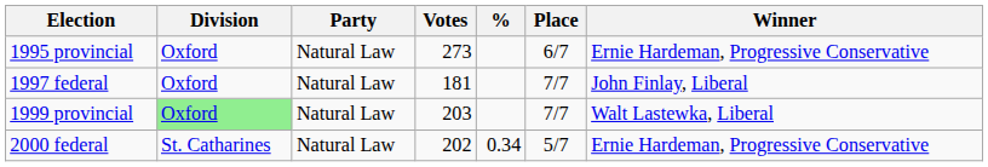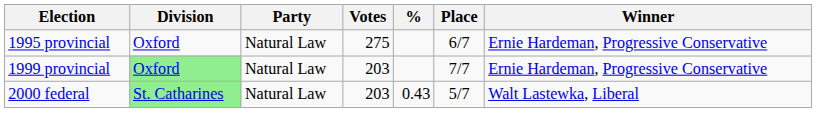1995 provincial | Votes: 273 -> 275
- row: 1997 federal | Oxford | Natural Law | 181 | 7/7 | John Finlay, Liberal
1999 provincial | Winner: Walt Lastewka, Liberal -> Ernie Hardeman, Progressive Conservative
2000 federal | Division: no background -> lightgreen background
2000 federal | Votes: 202 -> 203
2000 federal | %: 0.34 -> 0.43
2000 federal | Winner: Ernie Hardeman, Progressive Conservative -> Walt Lastewka, Liberal
